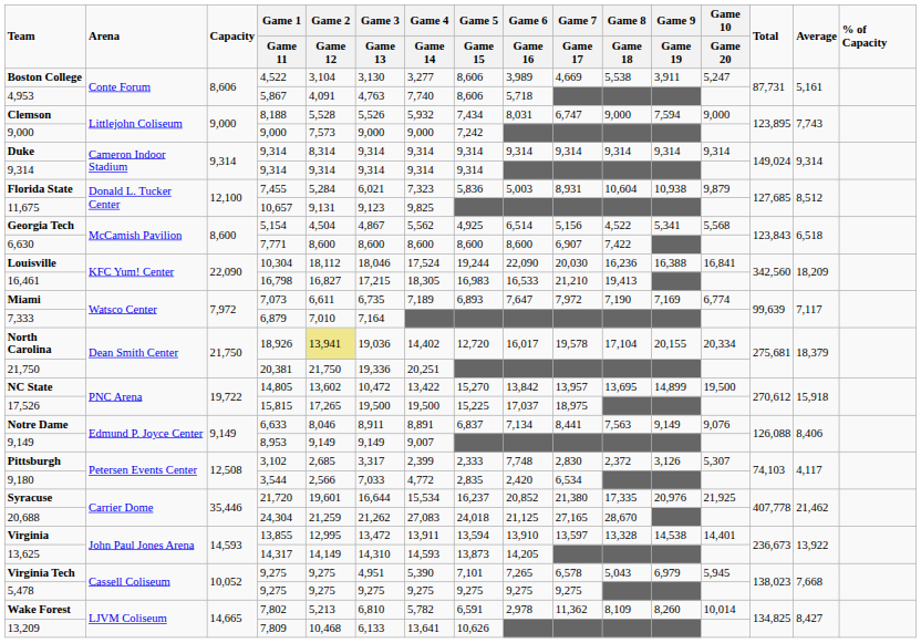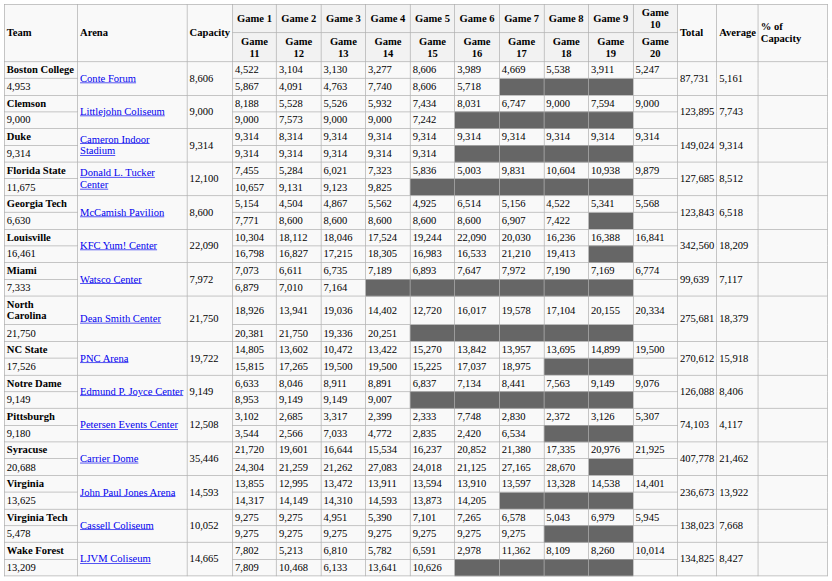Florida State | Game 7 / Game 17: 8,931 -> 9,831
North Carolina | Game 2 / Game 12: khaki background -> no background
